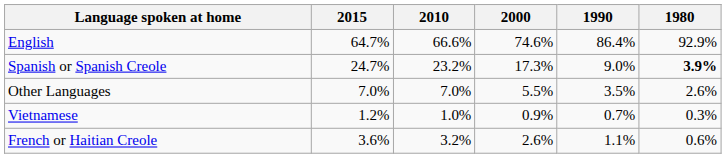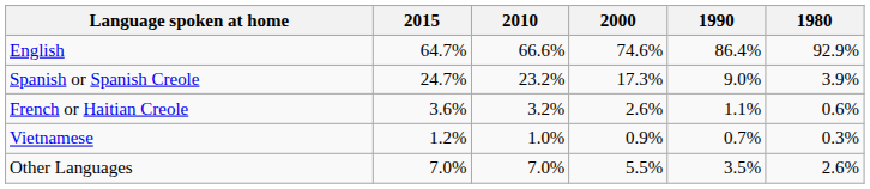Spanish or Spanish Creole | 1980: bold -> normal
rows swapped: French or Haitian Creole <-> Other Languages
